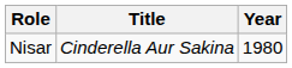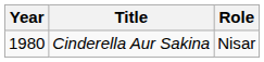columns swapped: Year <-> Role
